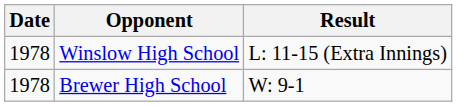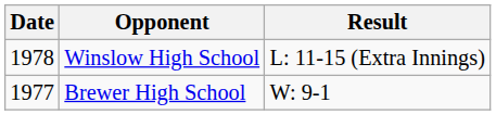Brewer High School | Date: 1978 -> 1977
